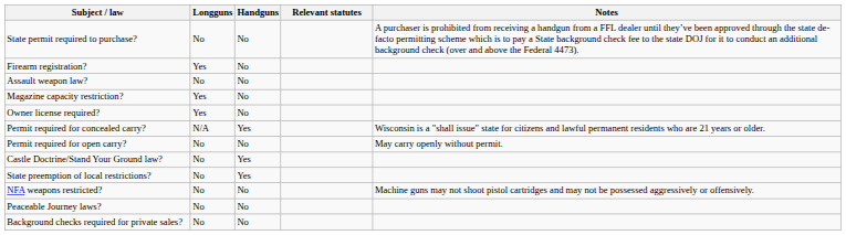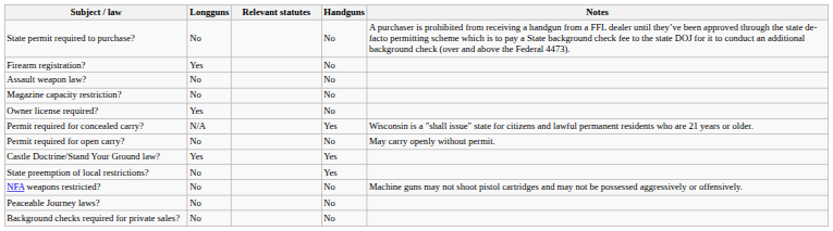columns swapped: Handguns <-> Relevant statutes
Magazine capacity restriction? | Longguns: Yes -> No
Castle Doctrine/Stand Your Ground law? | Longguns: No -> Yes
